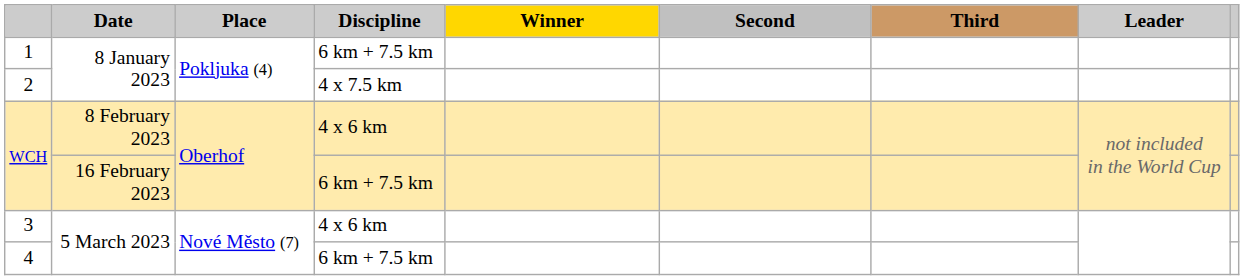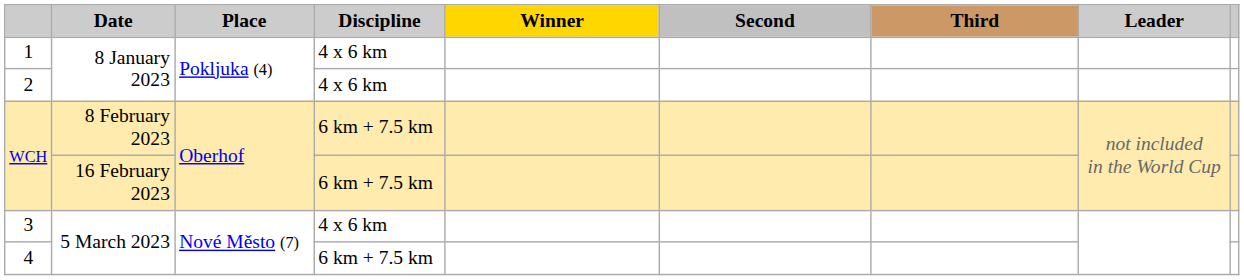1 | Discipline: 6 km + 7.5 km -> 4 x 6 km
2 | Discipline: 4 x 7.5 km -> 4 x 6 km
WCH / 8 February 2023 | Discipline: 4 x 6 km -> 6 km + 7.5 km
